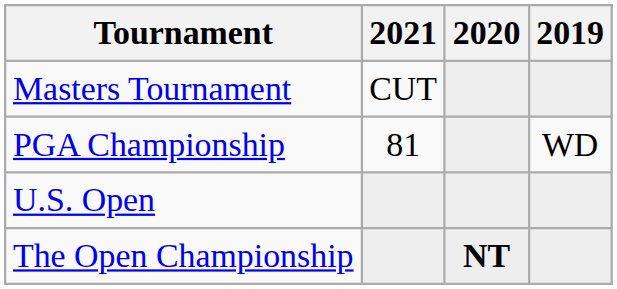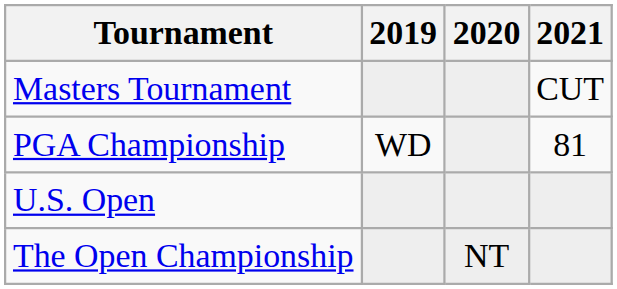columns swapped: 2019 <-> 2021
The Open Championship | 2020: bold -> normal
